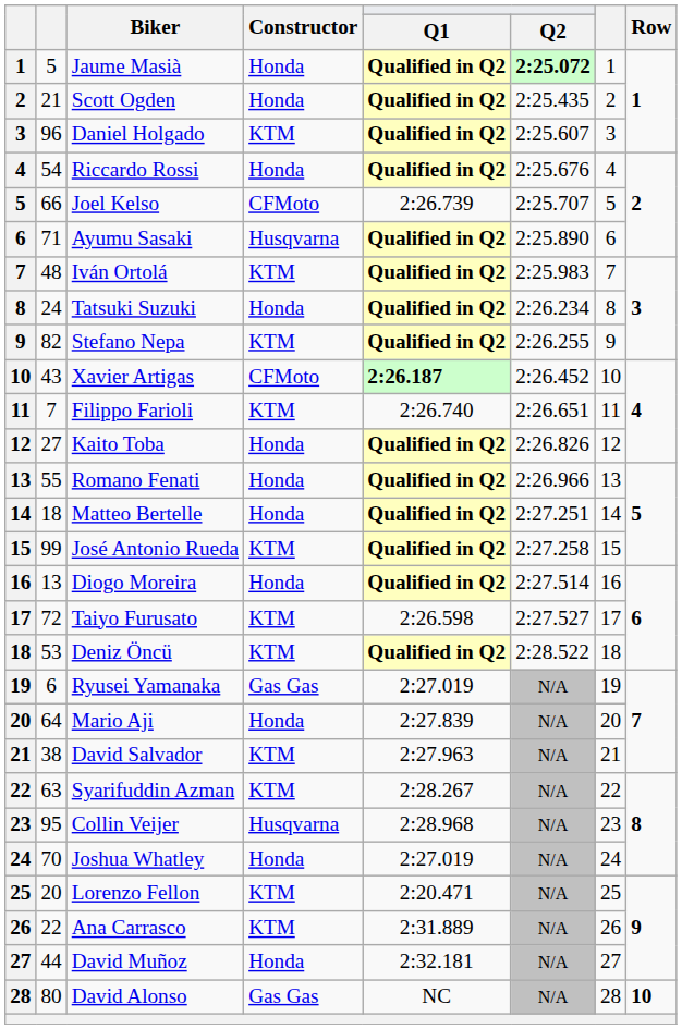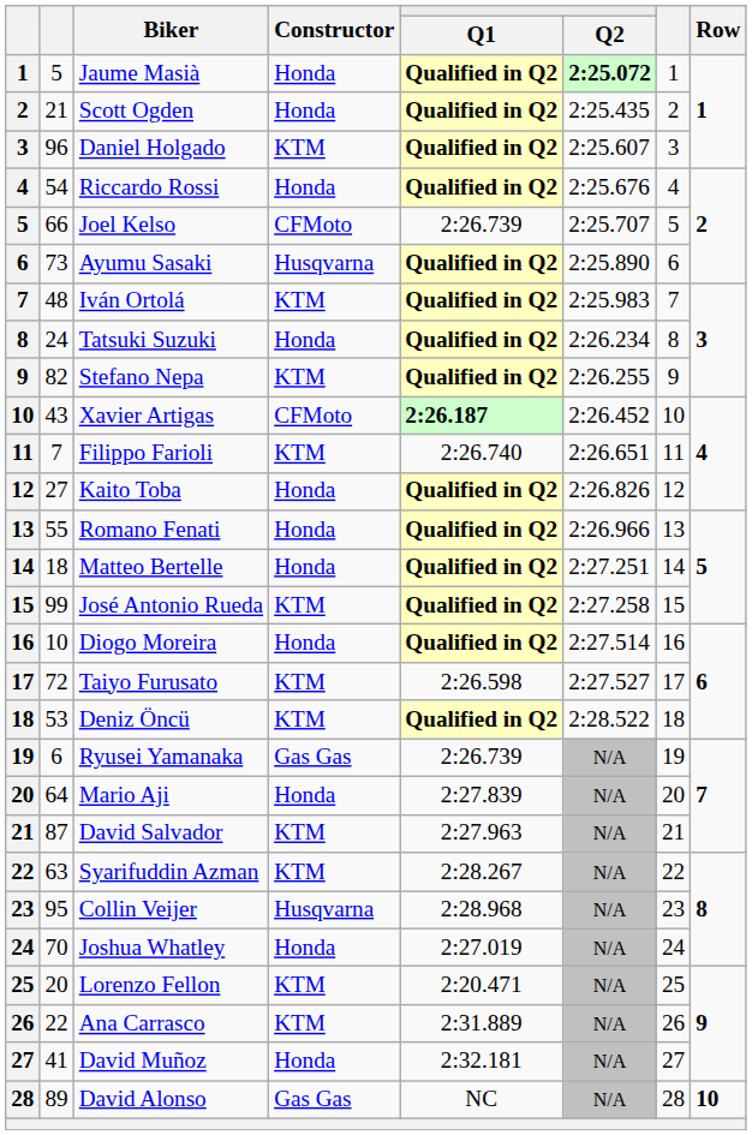Ayumu Sasaki | column 2: 71 -> 73
Diogo Moreira | column 2: 13 -> 10
Ryusei Yamanaka | Q1: 2:27.019 -> 2:26.739
David Salvador | column 2: 38 -> 87
David Muñoz | column 2: 44 -> 41
David Alonso | column 2: 80 -> 89
